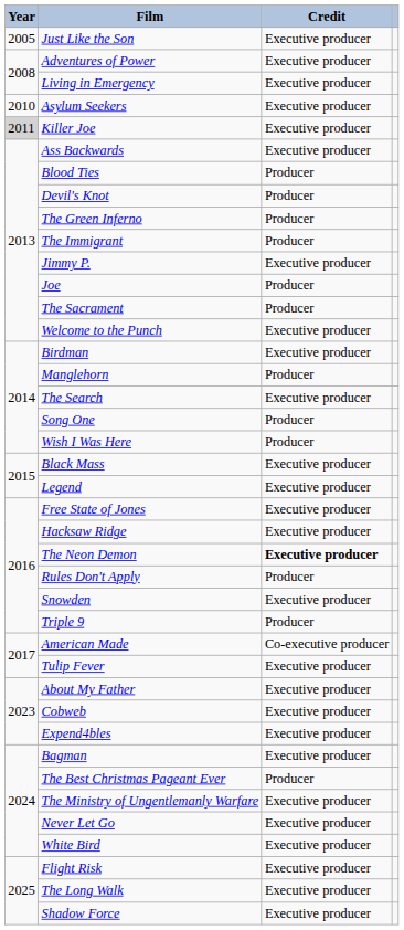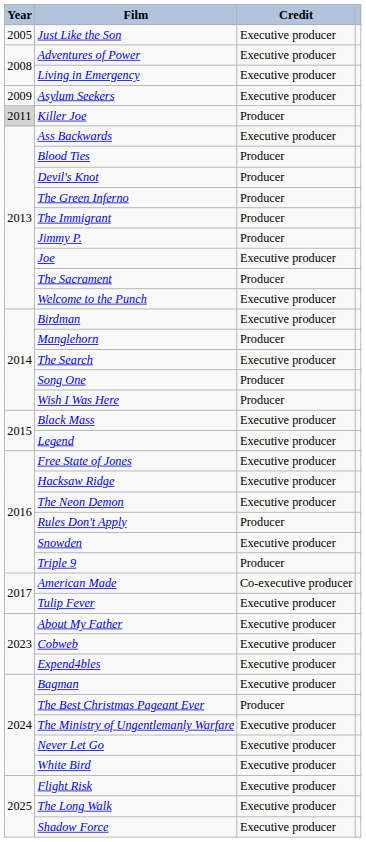Asylum Seekers | Year: 2010 -> 2009
Killer Joe | Credit: Executive producer -> Producer
Jimmy P. | Credit: Executive producer -> Producer
Joe | Credit: Producer -> Executive producer
The Neon Demon | Credit: bold -> normal
